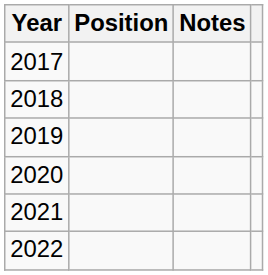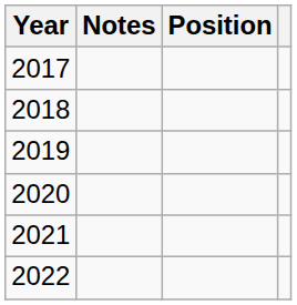columns swapped: Position <-> Notes
